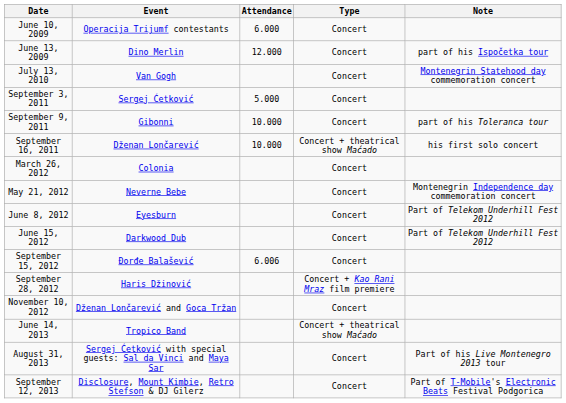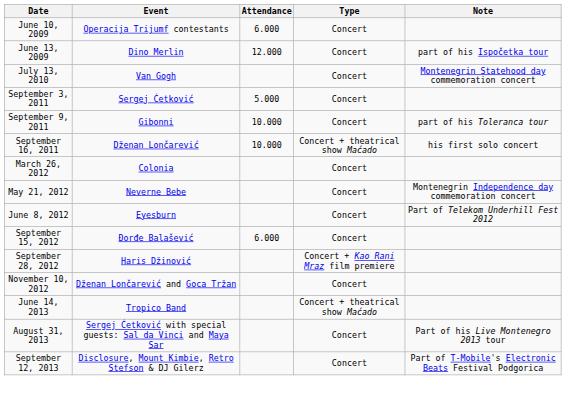- row: June 15, 2012 | Darkwood Dub | Concert | Part of Telekom Underhill Fest 2012
September 15, 2012 | Attendance: 6.006 -> 6.000
